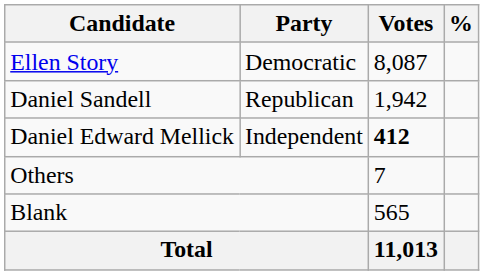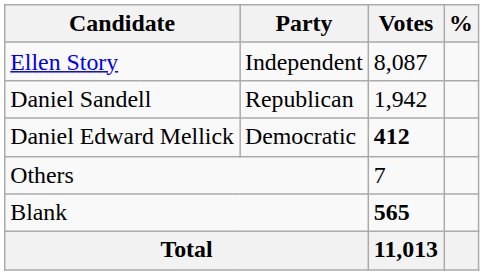Ellen Story | Party: Democratic -> Independent
Daniel Edward Mellick | Party: Independent -> Democratic
Blank | Votes: normal -> bold
